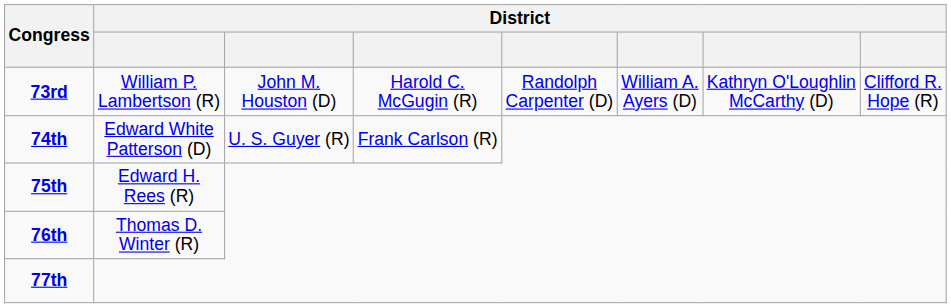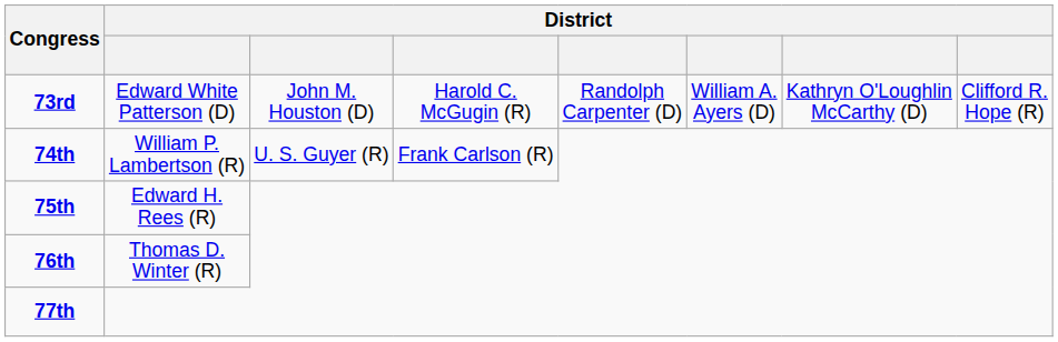73rd | column 2: William P. Lambertson (R) -> Edward White Patterson (D)
74th | column 2: Edward White Patterson (D) -> William P. Lambertson (R)
